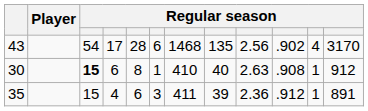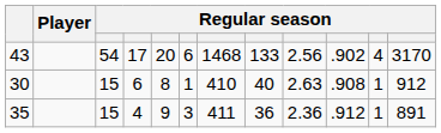43 | column 5: 28 -> 20
43 | column 8: 135 -> 133
30 | column 3: bold -> normal
35 | column 5: 6 -> 9
35 | column 8: 39 -> 36
